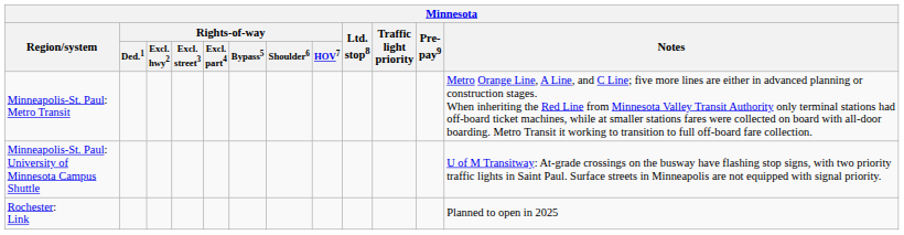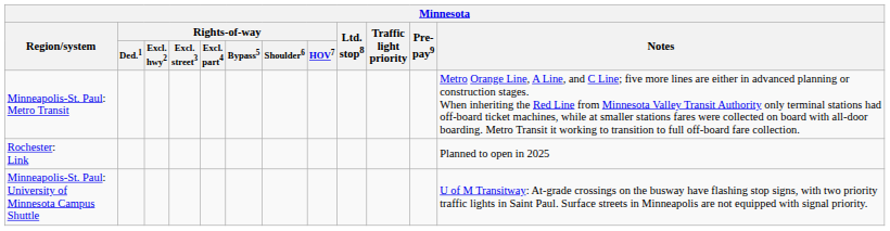rows swapped: Minneapolis-St. Paul: University of Minnesota Campus Shuttle <-> Rochester: Link
